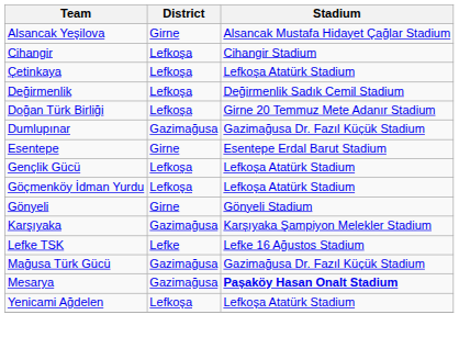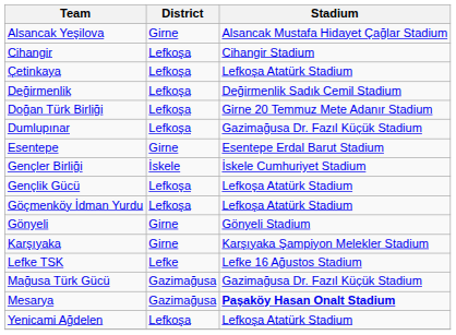Dumlupınar | District: Gazimağusa -> Lefkoşa
+ row: Gençler Birliği | İskele | İskele Cumhuriyet Stadium
Karşıyaka | District: Gazimağusa -> Girne
